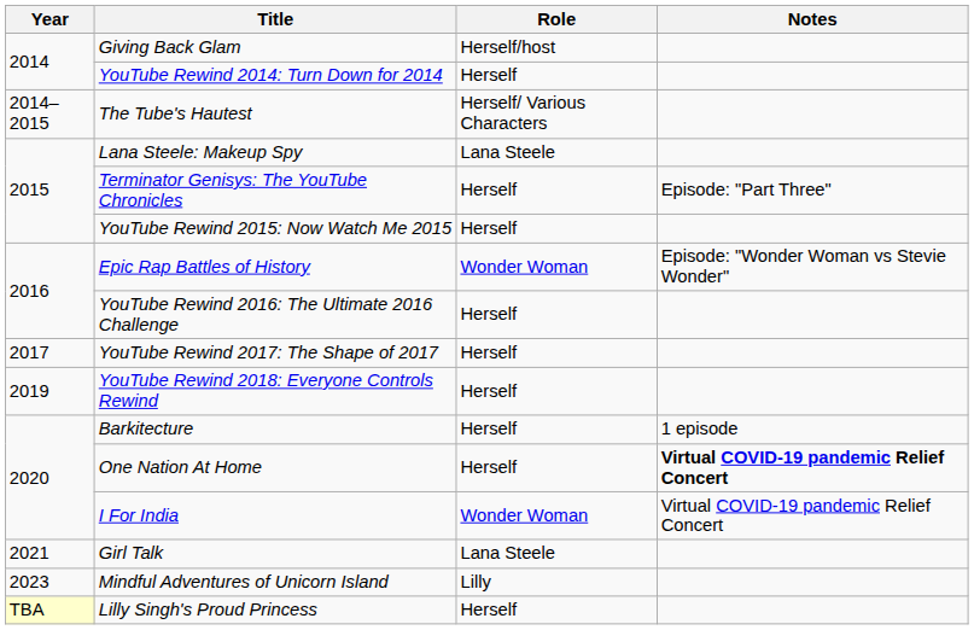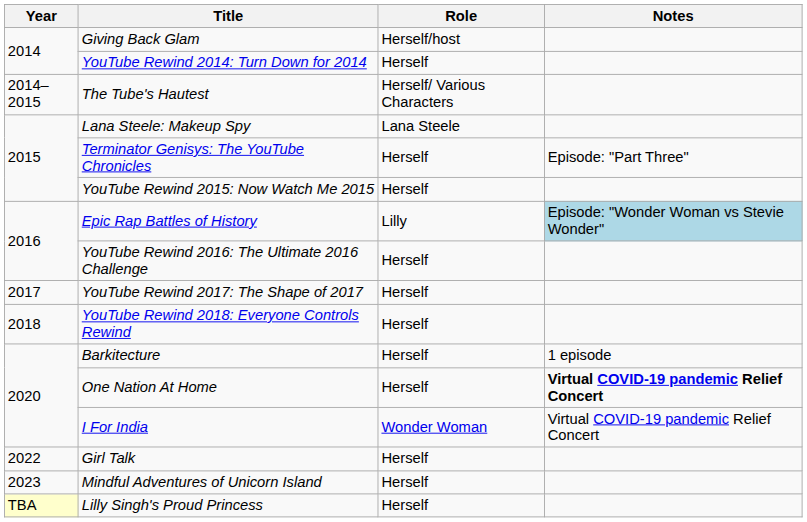Epic Rap Battles of History | Role: Wonder Woman -> Lilly
Epic Rap Battles of History | Notes: no background -> lightblue background
YouTube Rewind 2018: Everyone Controls Rewind | Year: 2019 -> 2018
Girl Talk | Year: 2021 -> 2022
Girl Talk | Role: Lana Steele -> Herself
Mindful Adventures of Unicorn Island | Role: Lilly -> Herself
